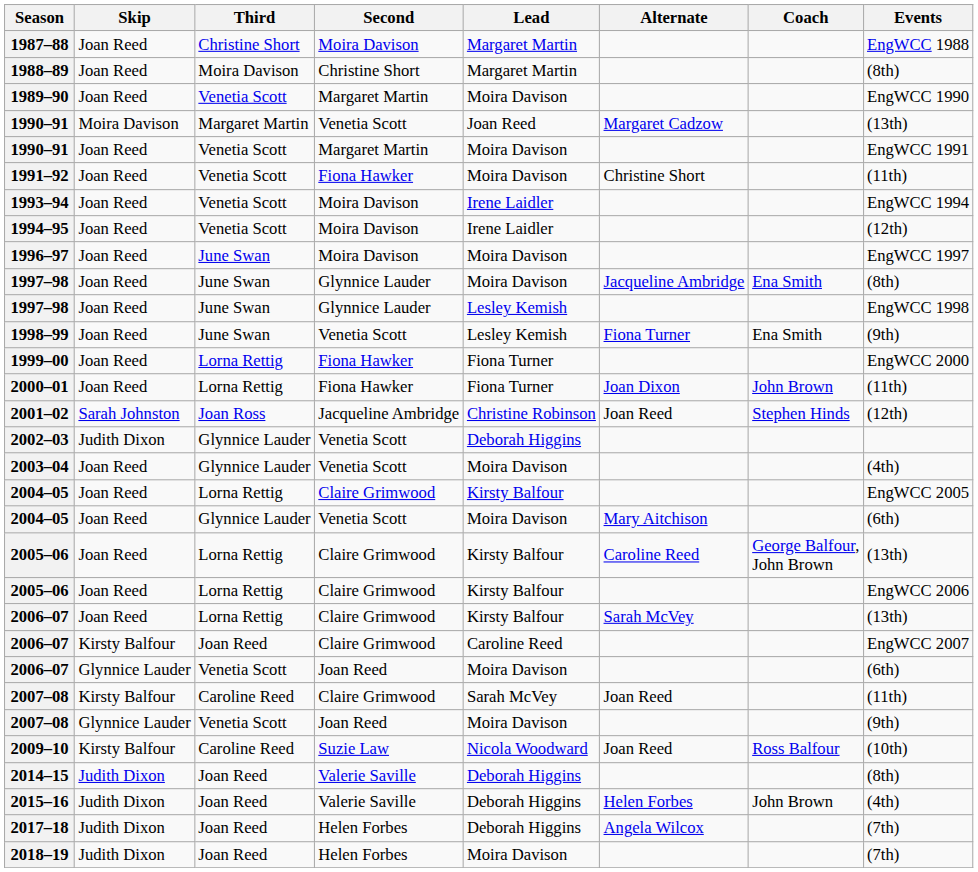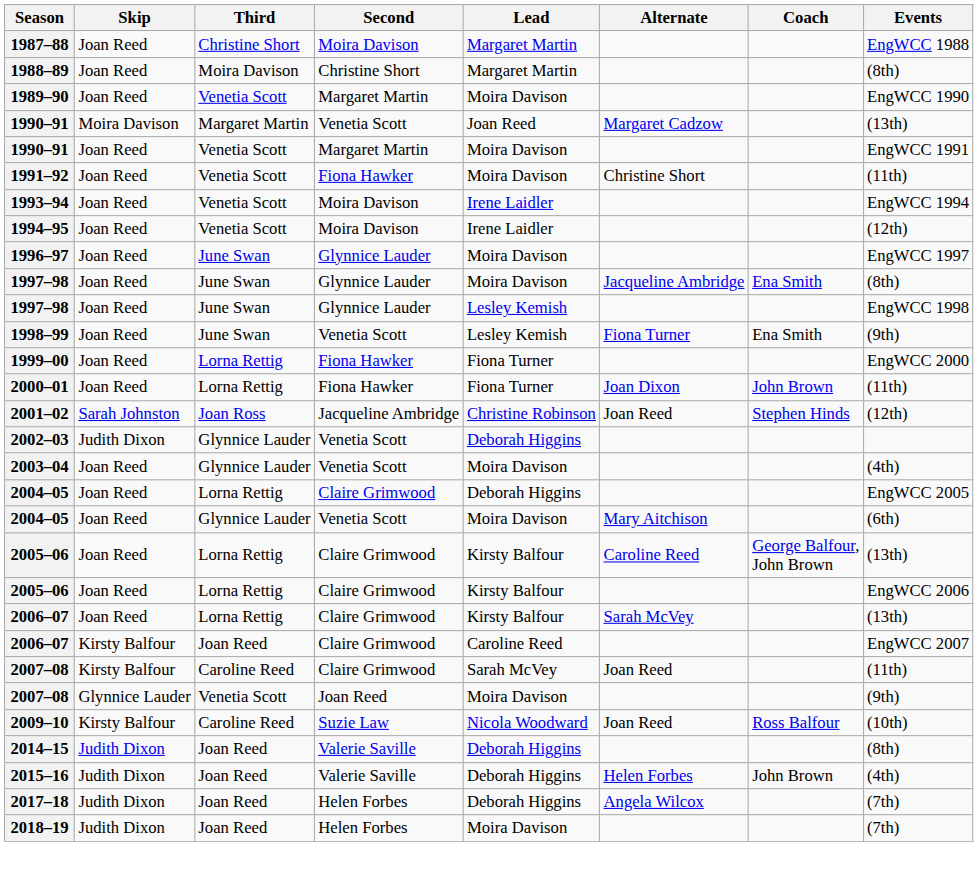1996–97 | Second: Moira Davison -> Glynnice Lauder
2004–05 / Lorna Rettig | Lead: Kirsty Balfour -> Deborah Higgins
- row: 2006–07 | Glynnice Lauder | Venetia Scott | Joan Reed | Moira Davison | (6th)
